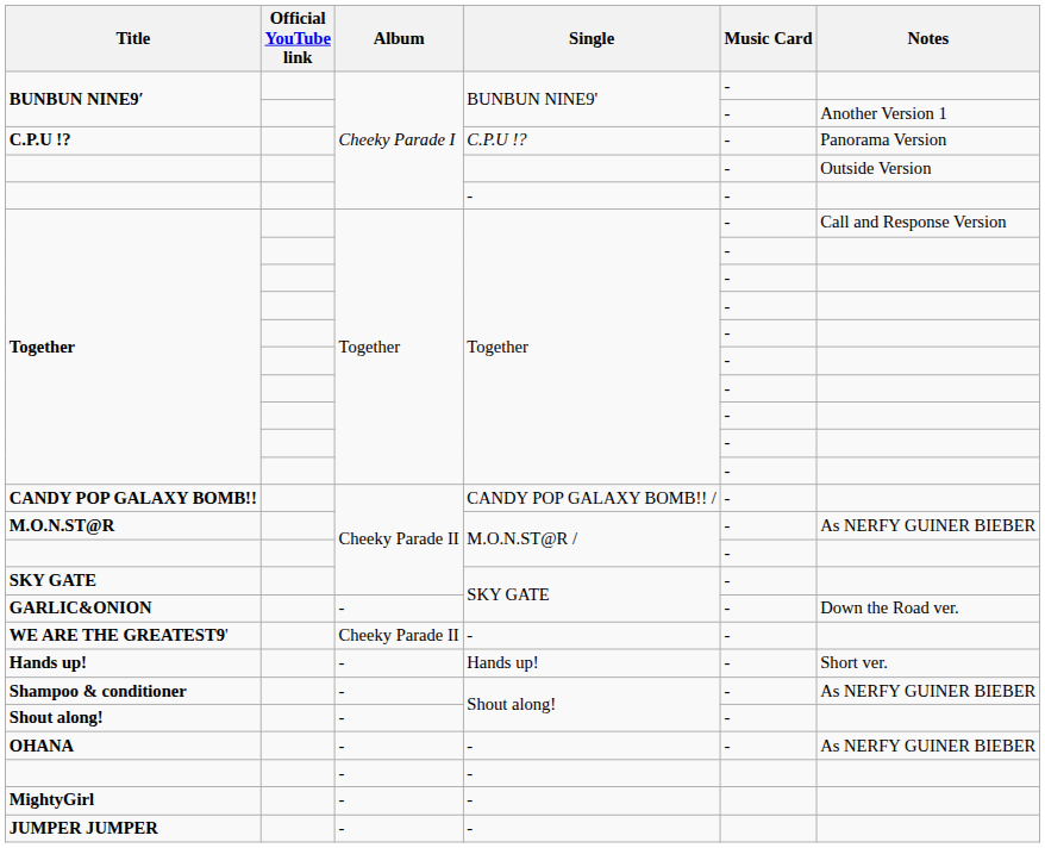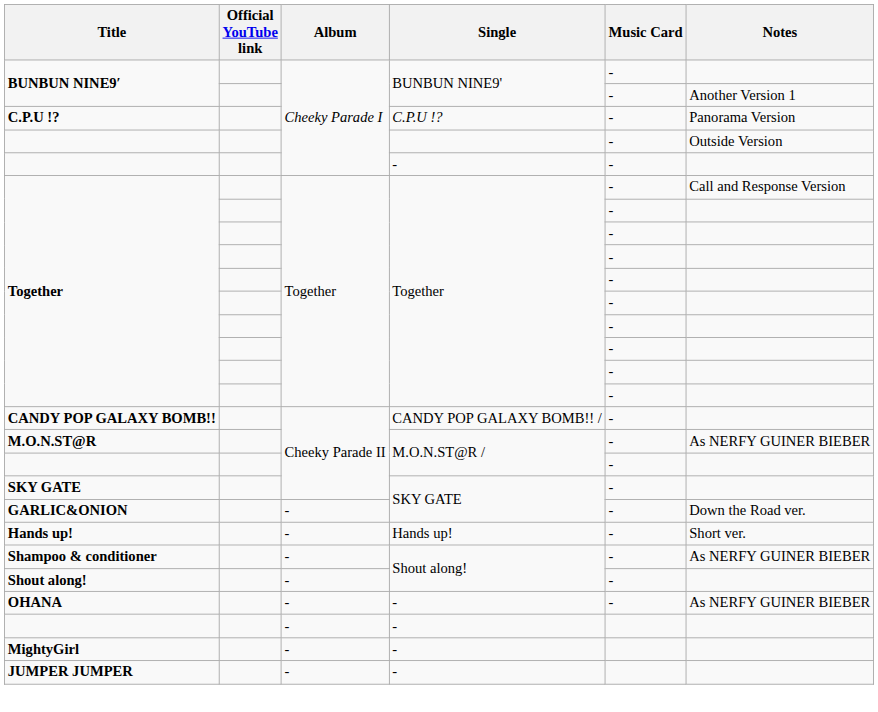- row: WE ARE THE GREATEST9' | Cheeky Parade II | - | -
